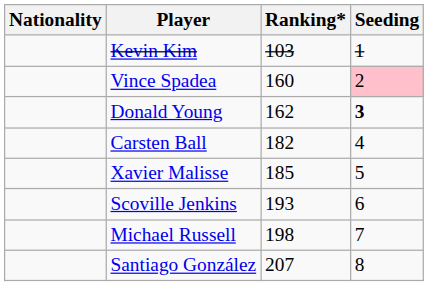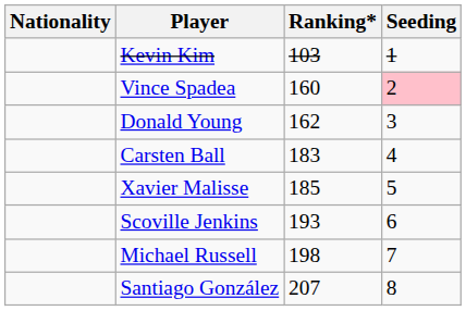Donald Young | Seeding: bold -> normal
Carsten Ball | Ranking*: 182 -> 183
